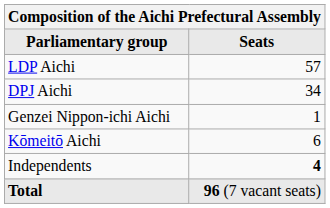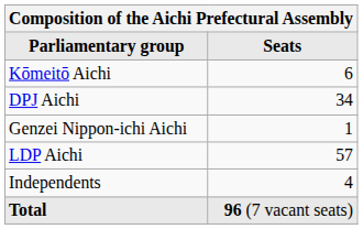rows swapped: LDP Aichi <-> Kōmeitō Aichi
Independents | Seats: bold -> normal
